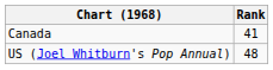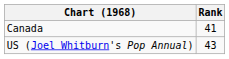US (Joel Whitburn's Pop Annual) | Rank: 48 -> 43
